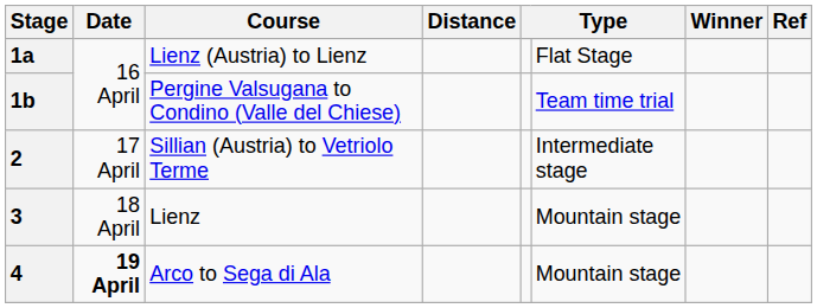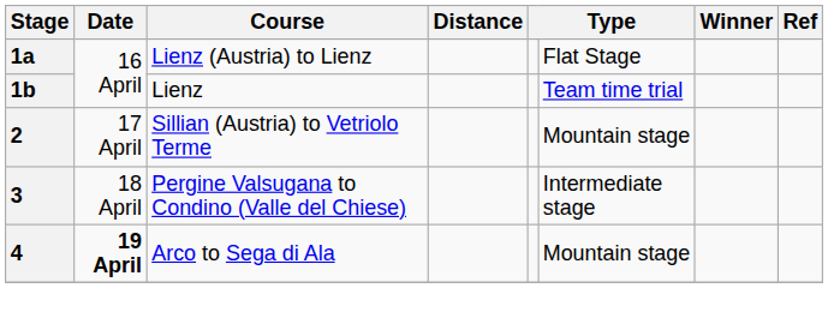1b | Course: Pergine Valsugana to Condino (Valle del Chiese) -> Lienz
2 | column 6: Intermediate stage -> Mountain stage
3 | Course: Lienz -> Pergine Valsugana to Condino (Valle del Chiese)
3 | column 6: Mountain stage -> Intermediate stage
